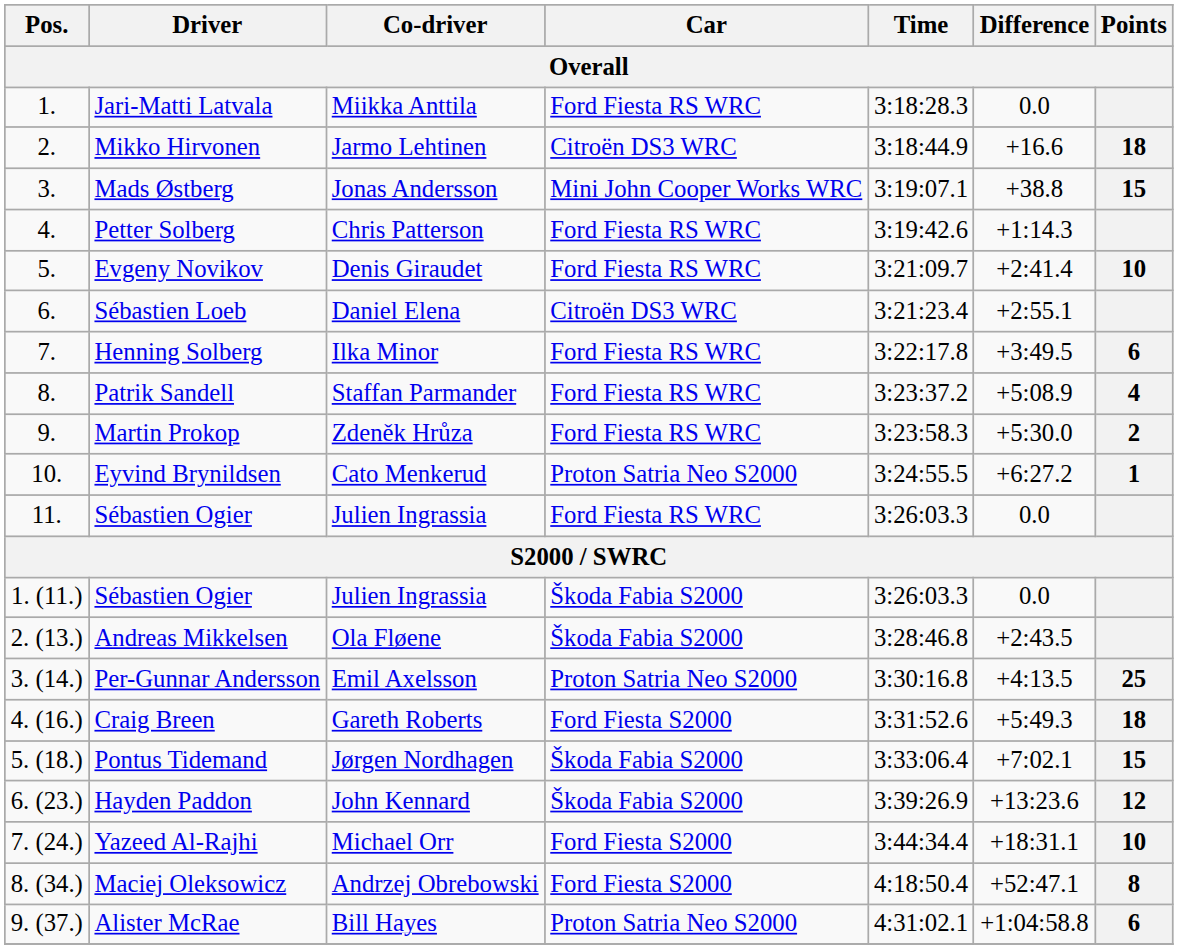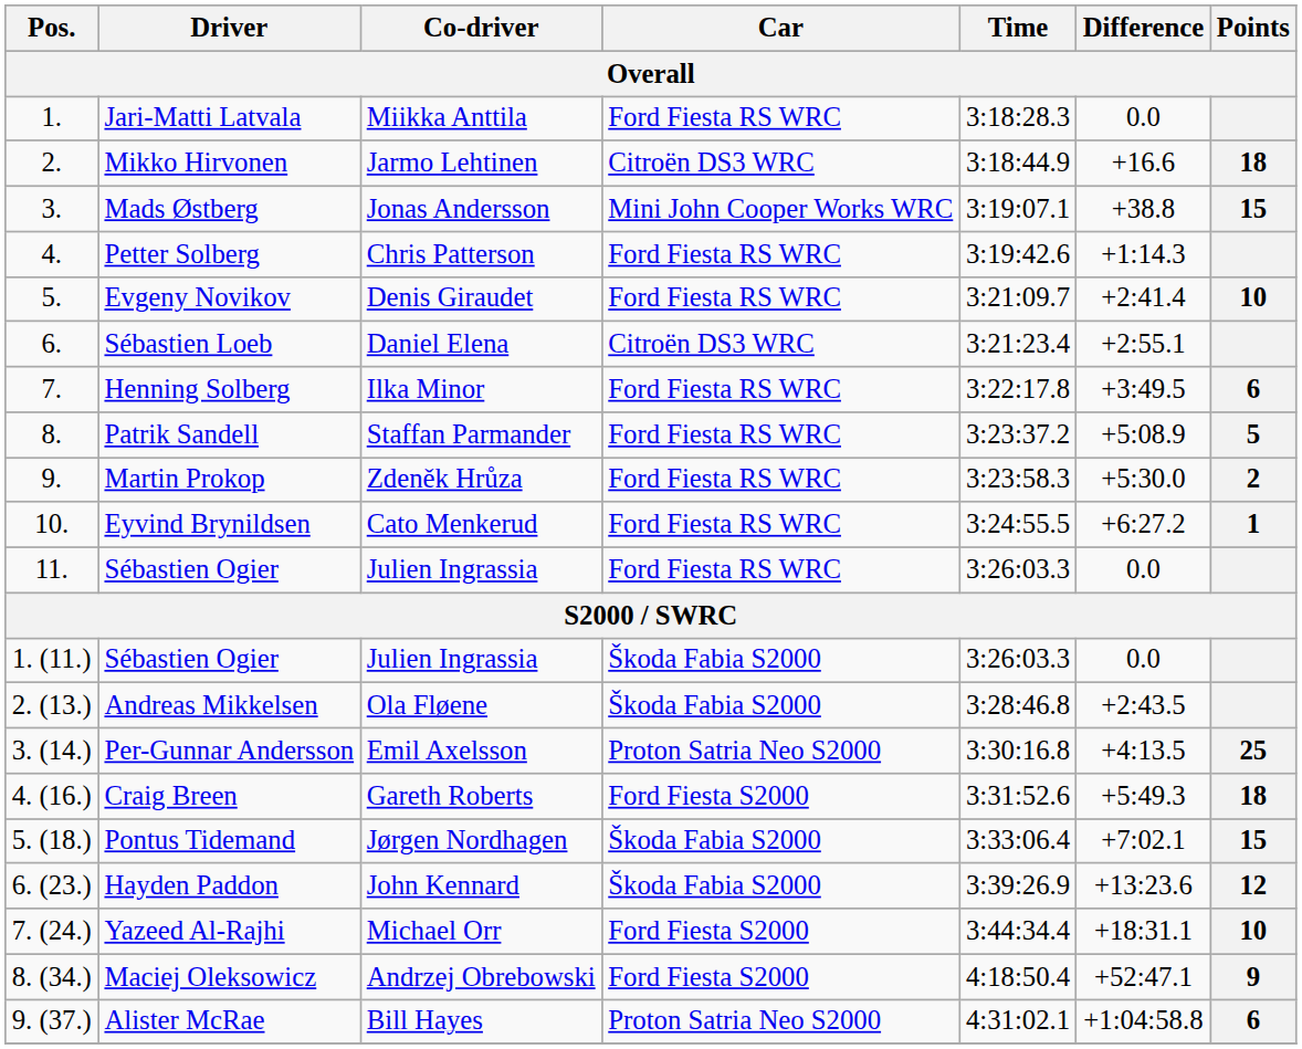Patrik Sandell | Points: 4 -> 5
Eyvind Brynildsen | Car: Proton Satria Neo S2000 -> Ford Fiesta RS WRC
Maciej Oleksowicz | Points: 8 -> 9
